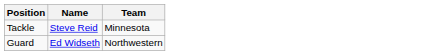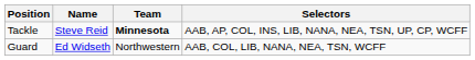+ column: Selectors | AAB, AP, COL, INS, LIB, NANA, NEA, TSN, UP, CP, WCFF | AAB, COL, LIB, NANA, NEA, TSN, WCFF
Tackle | Team: normal -> bold
